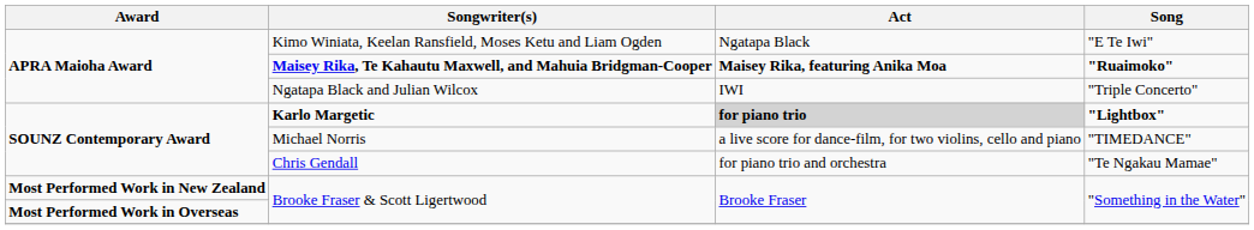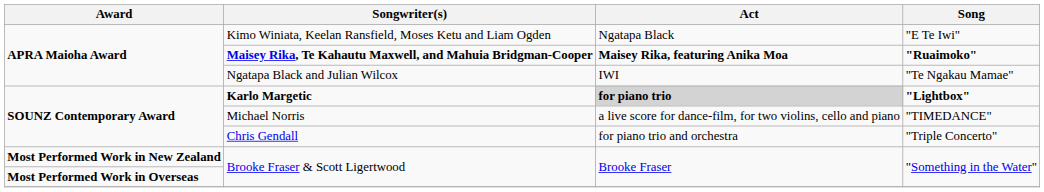Ngatapa Black and Julian Wilcox | Song: "Triple Concerto" -> "Te Ngakau Mamae"
Chris Gendall | Song: "Te Ngakau Mamae" -> "Triple Concerto"
